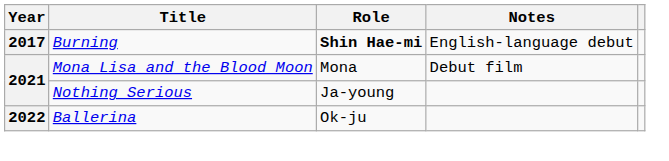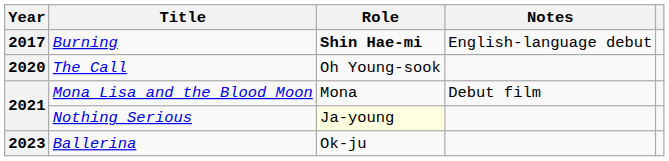+ row: 2020 | The Call | Oh Young-sook
Nothing Serious | Role: no background -> lightyellow background
Ballerina | Year: 2022 -> 2023
